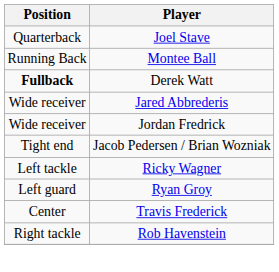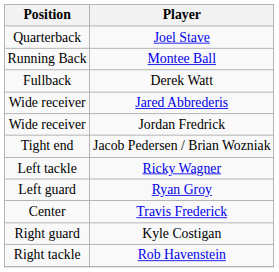Derek Watt | Position: bold -> normal
+ row: Right guard | Kyle Costigan
